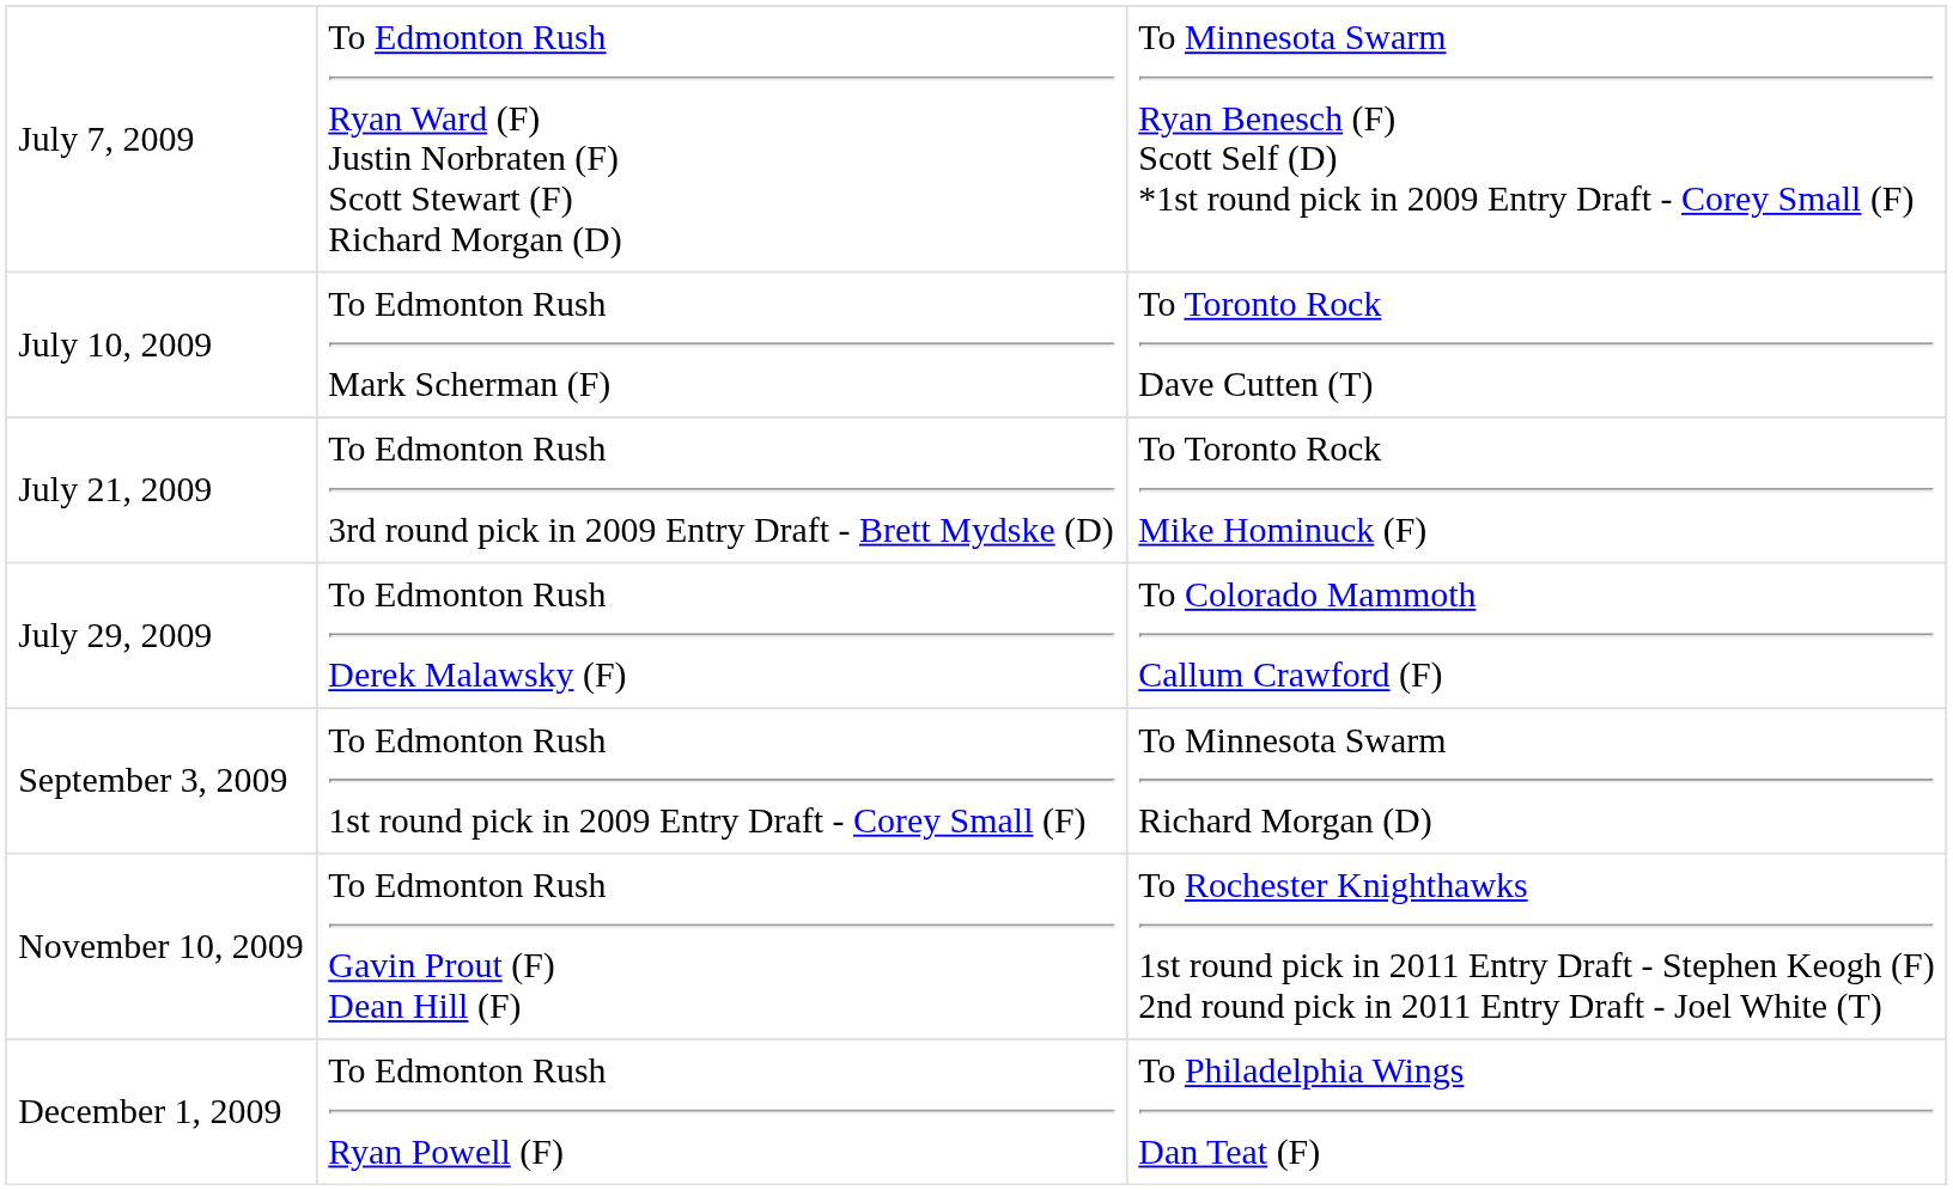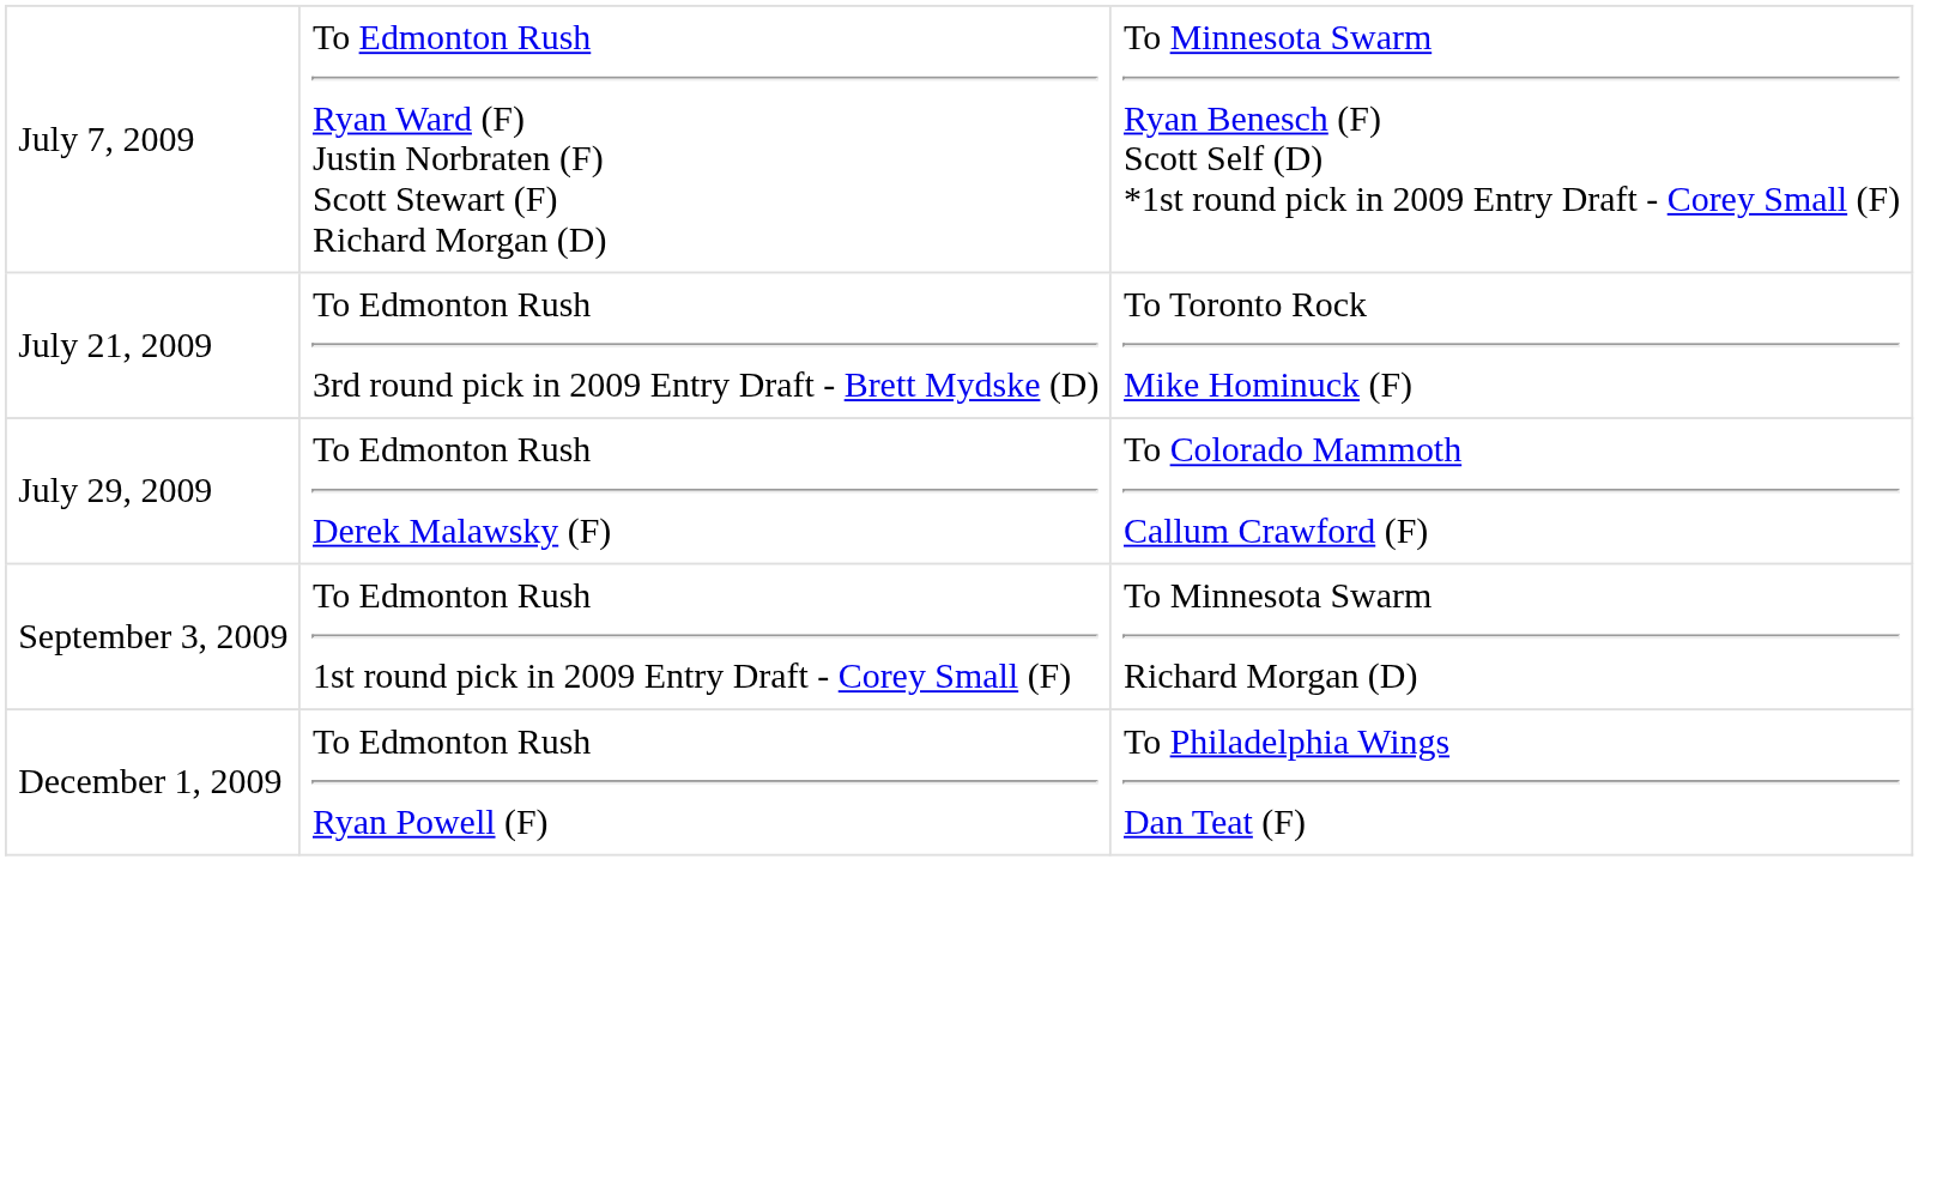- row: July 10, 2009 | To Edmonton Rush Mark Scherman (F) | To Toronto Rock Dave Cutten (T)
- row: November 10, 2009 | To Edmonton Rush Gavin Prout (F) Dean Hill (F) | To Rochester Knighthawks 1st round pick in 2011 Entry Draft - Stephen Keogh (F) 2nd round pick in 2011 Entry Draft - Joel White (T)
